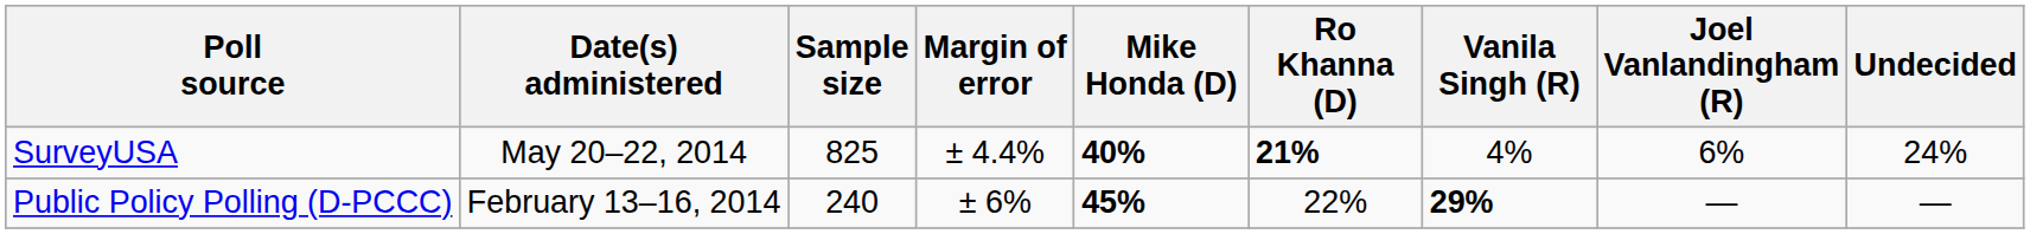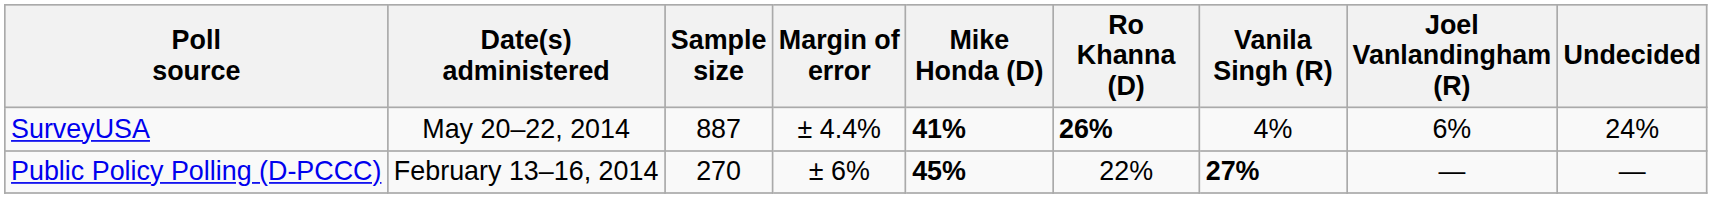SurveyUSA | Sample size: 825 -> 887
SurveyUSA | Mike Honda (D): 40% -> 41%
SurveyUSA | Ro Khanna (D): 21% -> 26%
Public Policy Polling (D-PCCC) | Sample size: 240 -> 270
Public Policy Polling (D-PCCC) | Vanila Singh (R): 29% -> 27%
